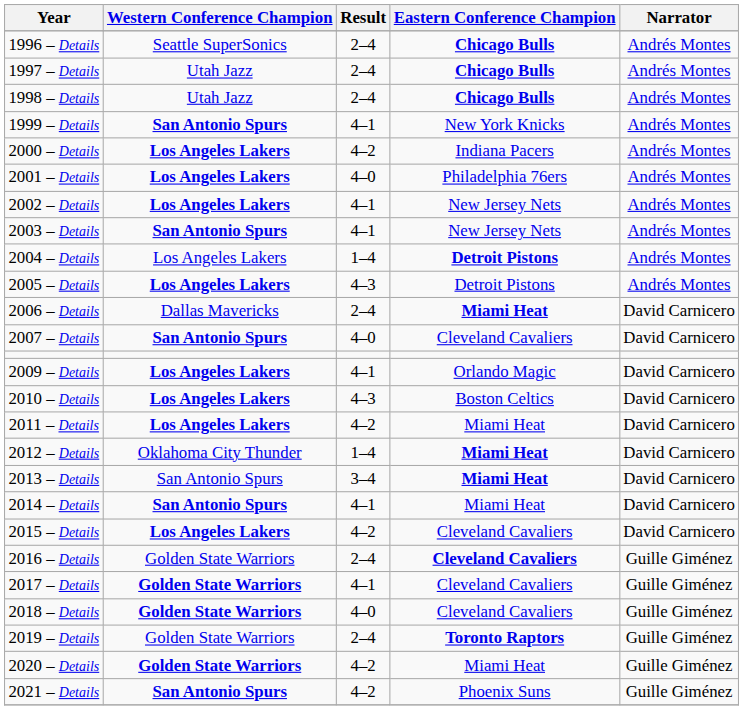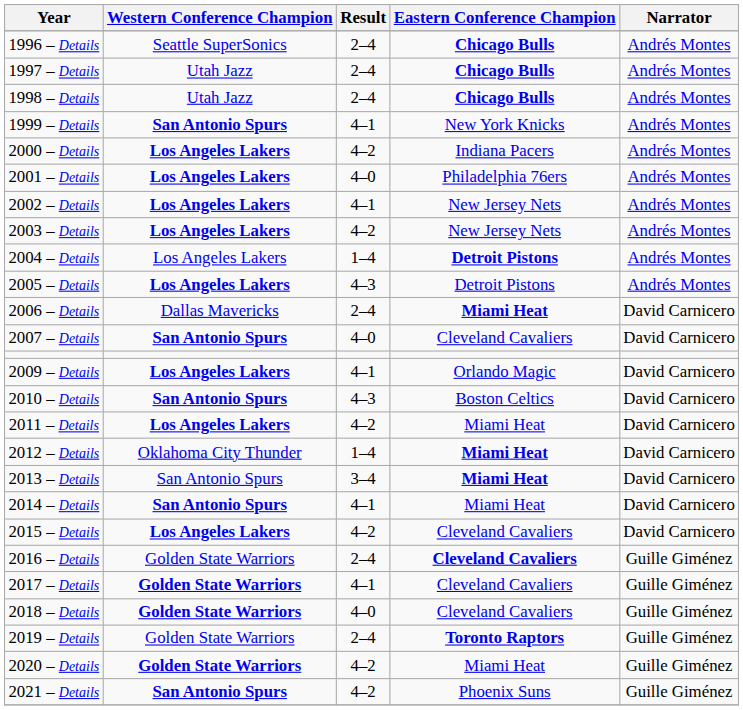2003 – Details | Western Conference Champion: San Antonio Spurs -> Los Angeles Lakers
2003 – Details | Result: 4–1 -> 4–2
2010 – Details | Western Conference Champion: Los Angeles Lakers -> San Antonio Spurs
